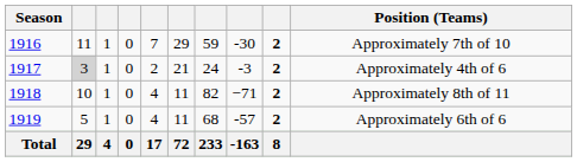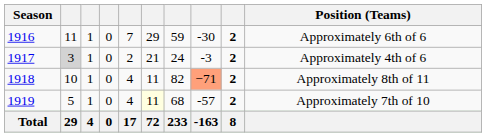1916 | Position (Teams): Approximately 7th of 10 -> Approximately 6th of 6
1918 | column 8: no background -> lightsalmon background
1919 | column 6: no background -> lightyellow background
1919 | Position (Teams): Approximately 6th of 6 -> Approximately 7th of 10
